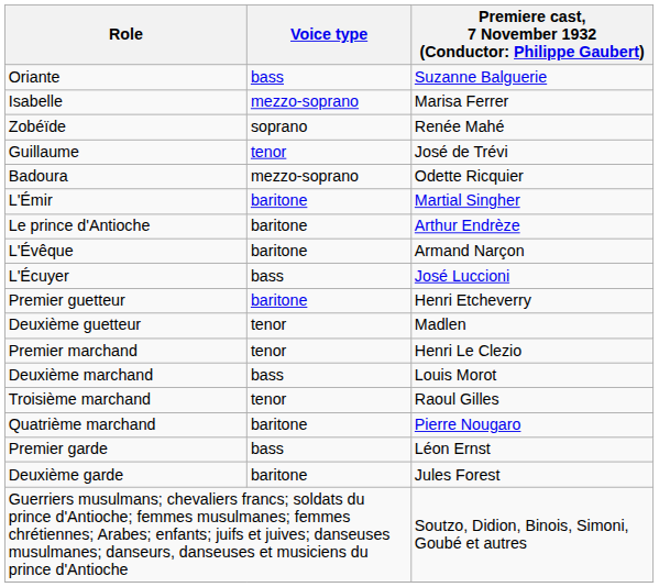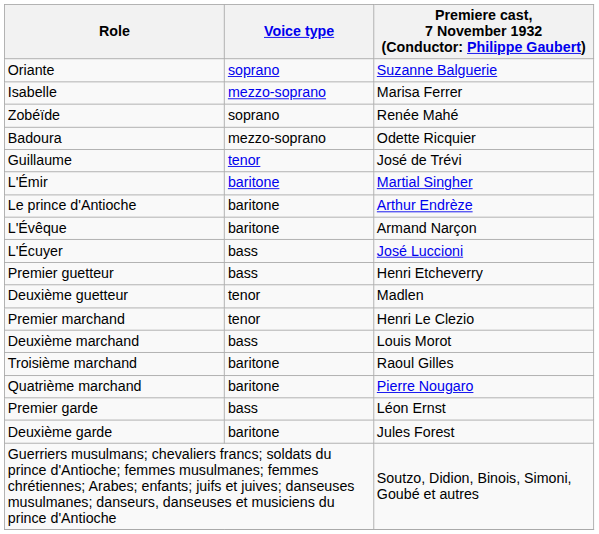Oriante | Voice type: bass -> soprano
rows swapped: Badoura <-> Guillaume
Premier guetteur | Voice type: baritone -> bass
Troisième marchand | Voice type: tenor -> baritone
